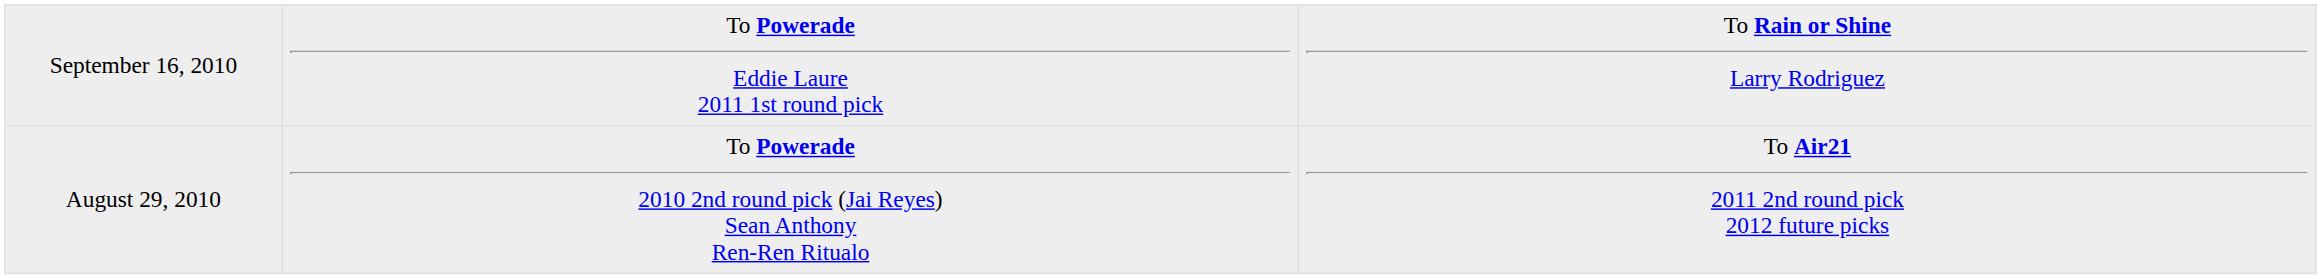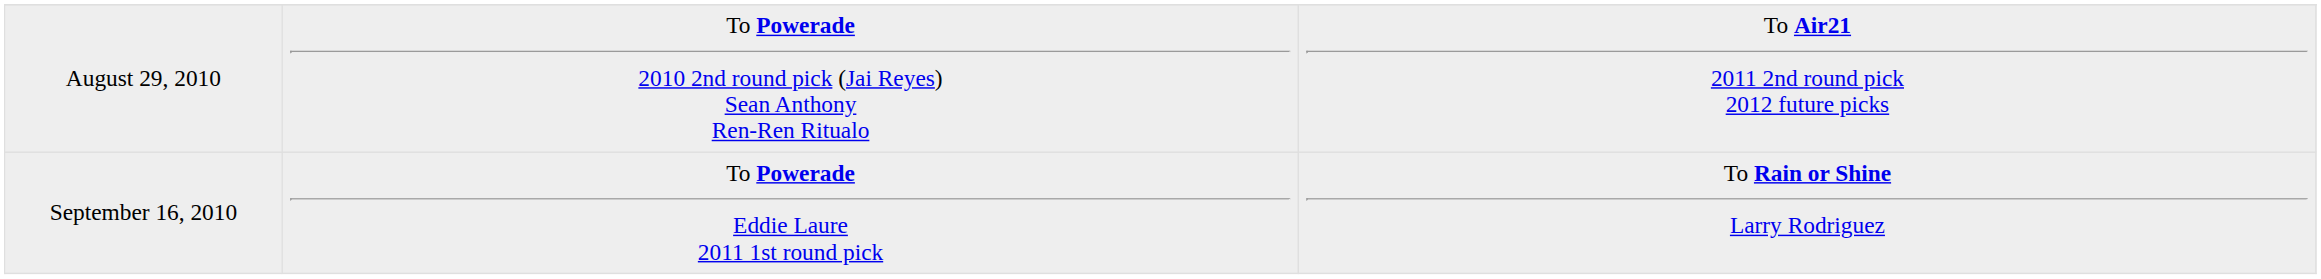rows swapped: August 29, 2010 <-> September 16, 2010
